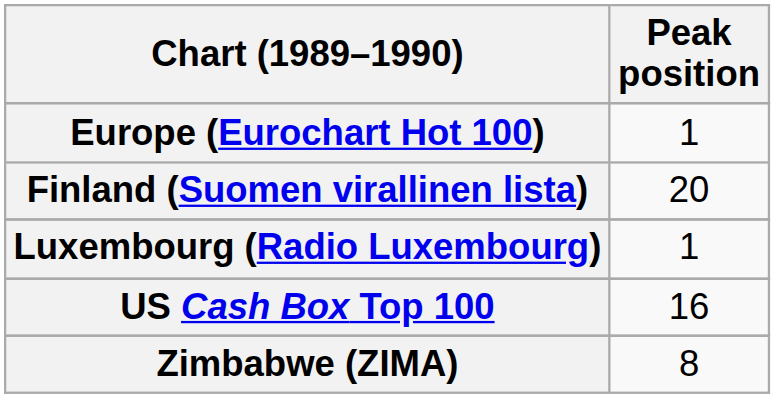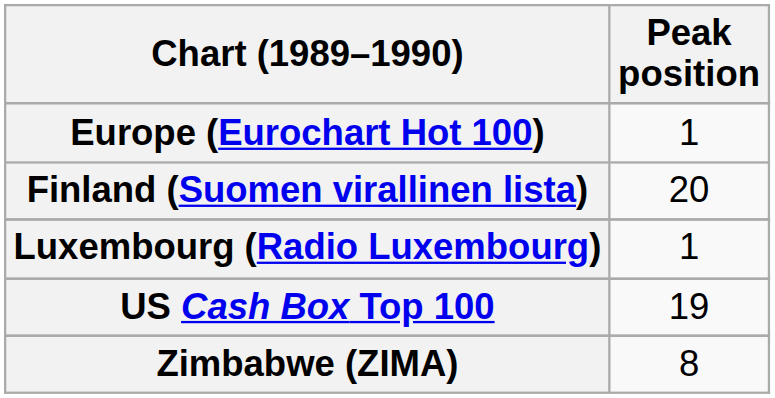US Cash Box Top 100 | Peak position: 16 -> 19
